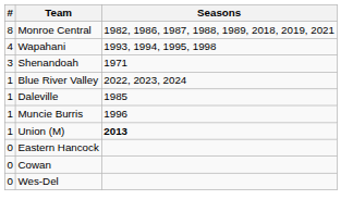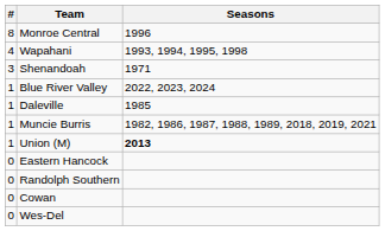Monroe Central | Seasons: 1982, 1986, 1987, 1988, 1989, 2018, 2019, 2021 -> 1996
Muncie Burris | Seasons: 1996 -> 1982, 1986, 1987, 1988, 1989, 2018, 2019, 2021
+ row: 0 | Randolph Southern
